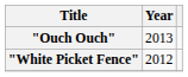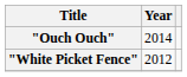"Ouch Ouch" | Year: 2013 -> 2014
